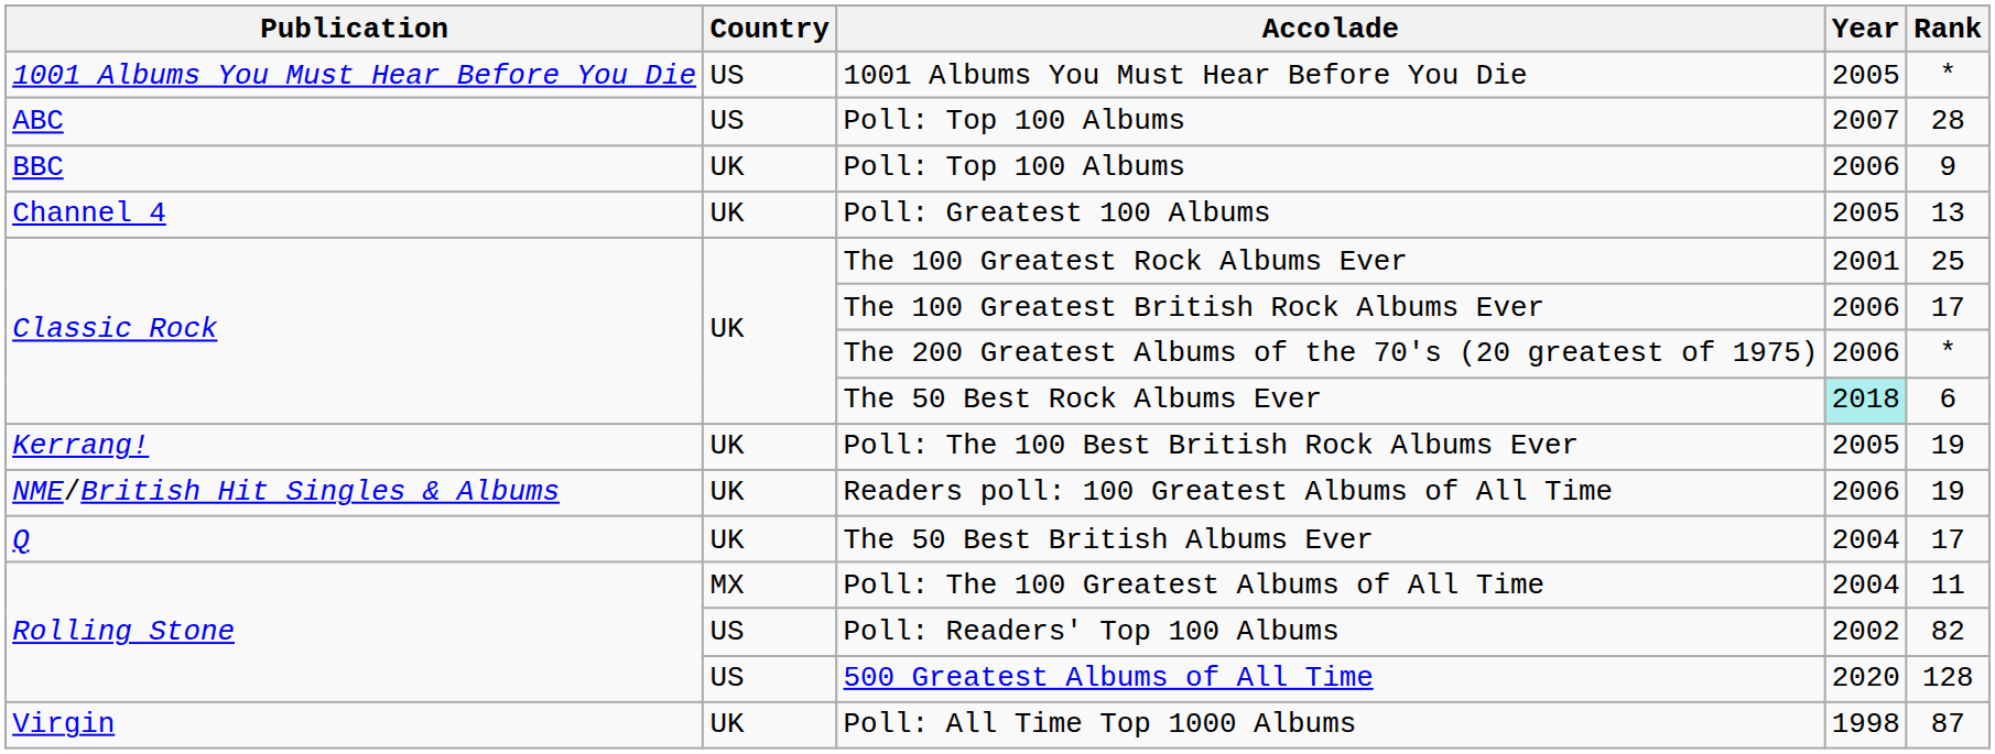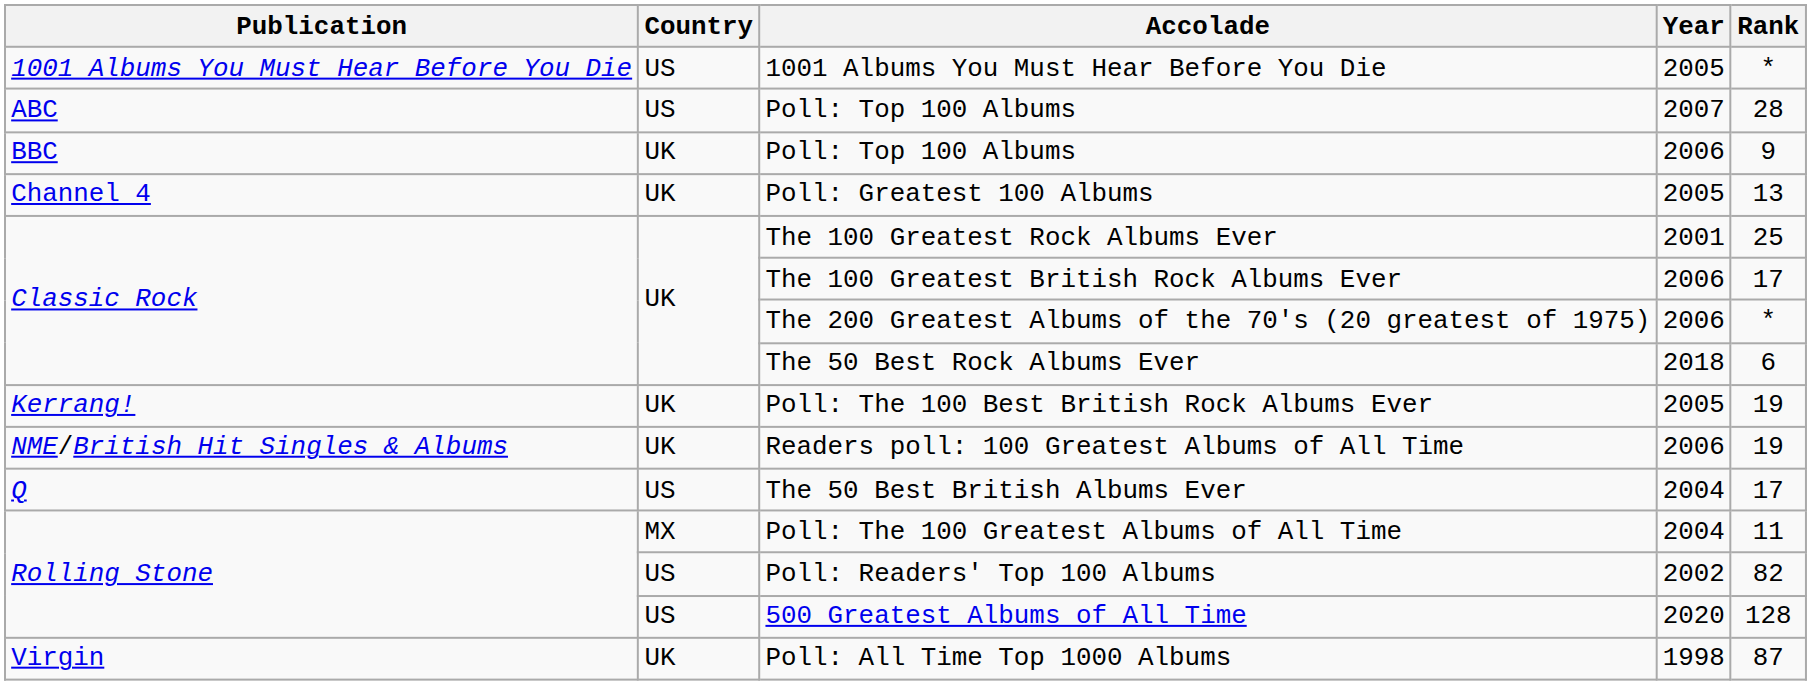The 50 Best Rock Albums Ever | Year: paleturquoise background -> no background
The 50 Best British Albums Ever | Country: UK -> US
